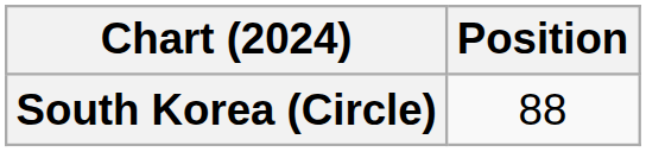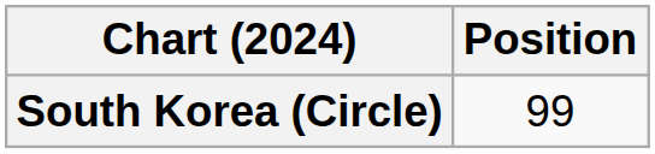South Korea (Circle) | Position: 88 -> 99
